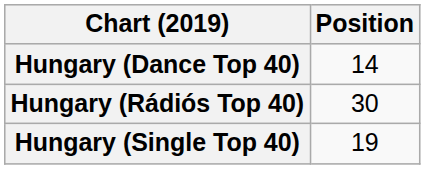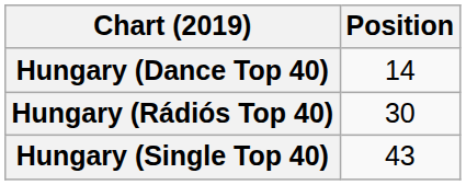Hungary (Single Top 40) | Position: 19 -> 43
